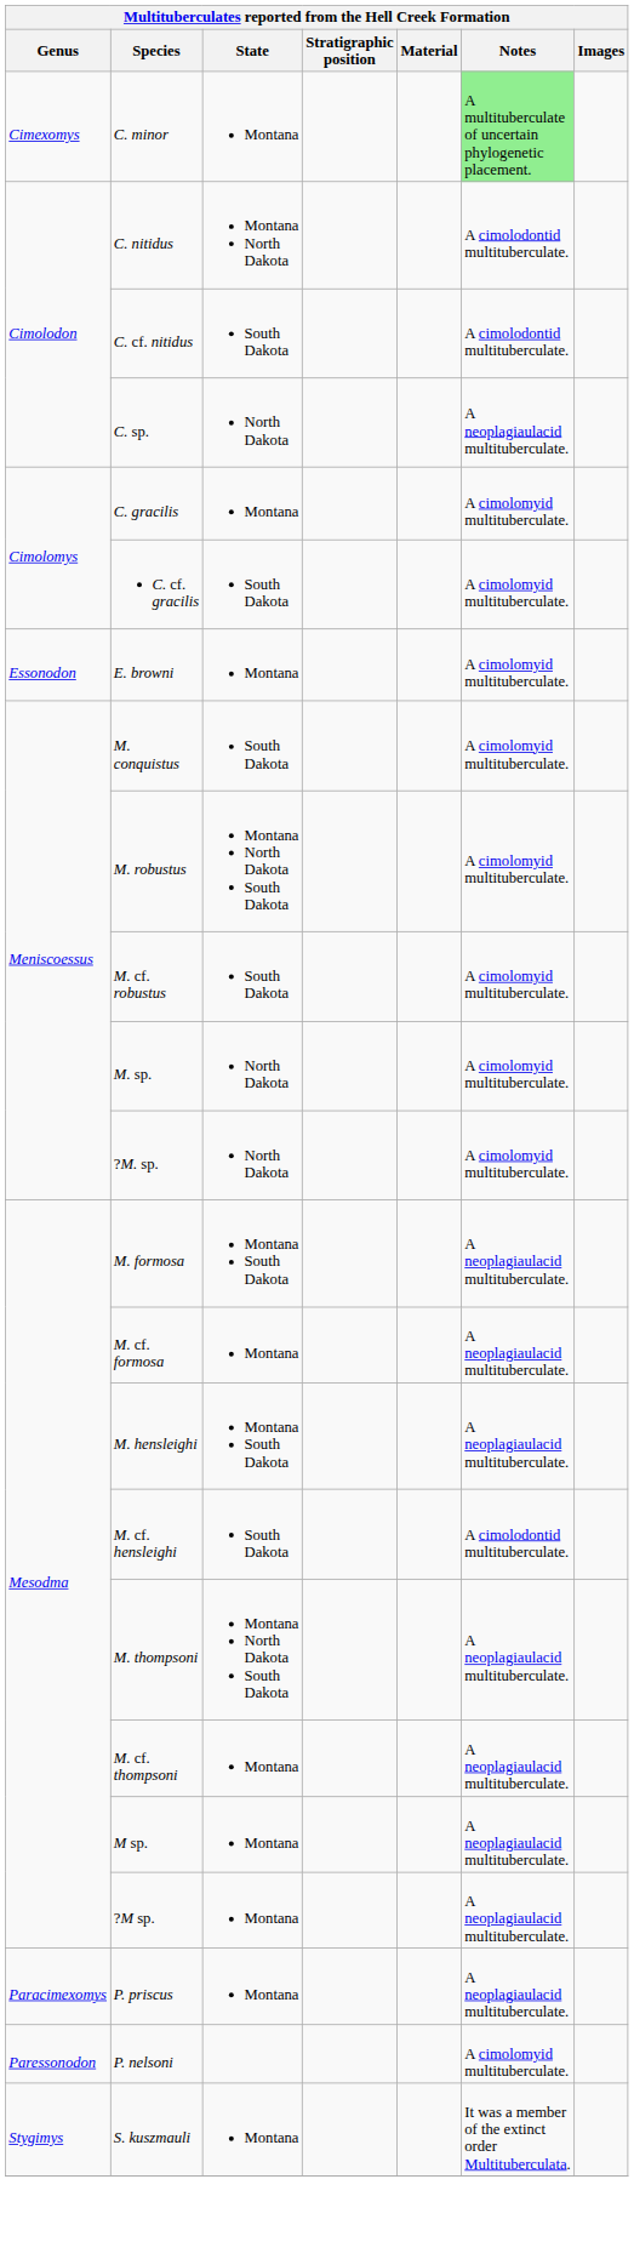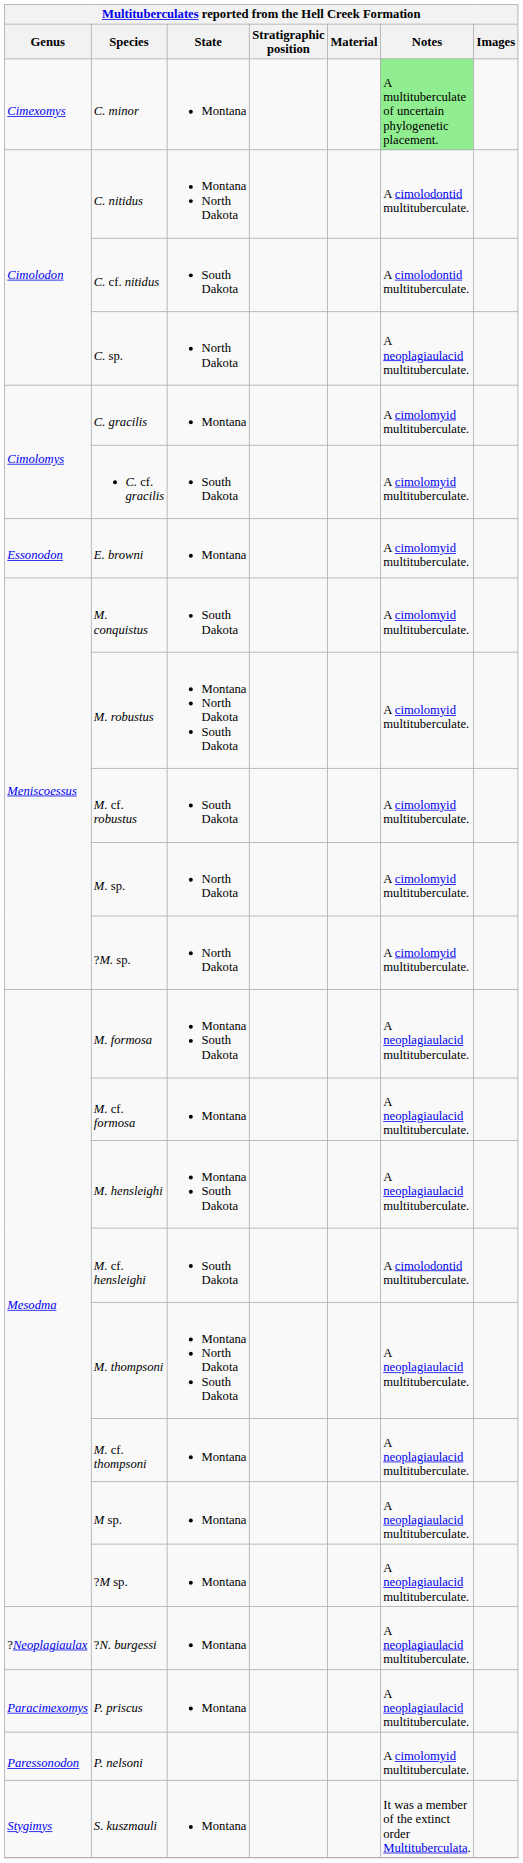+ row: ?Neoplagiaulax | ?N. burgessi | Montana | A neoplagiaulacid multituberculate.
